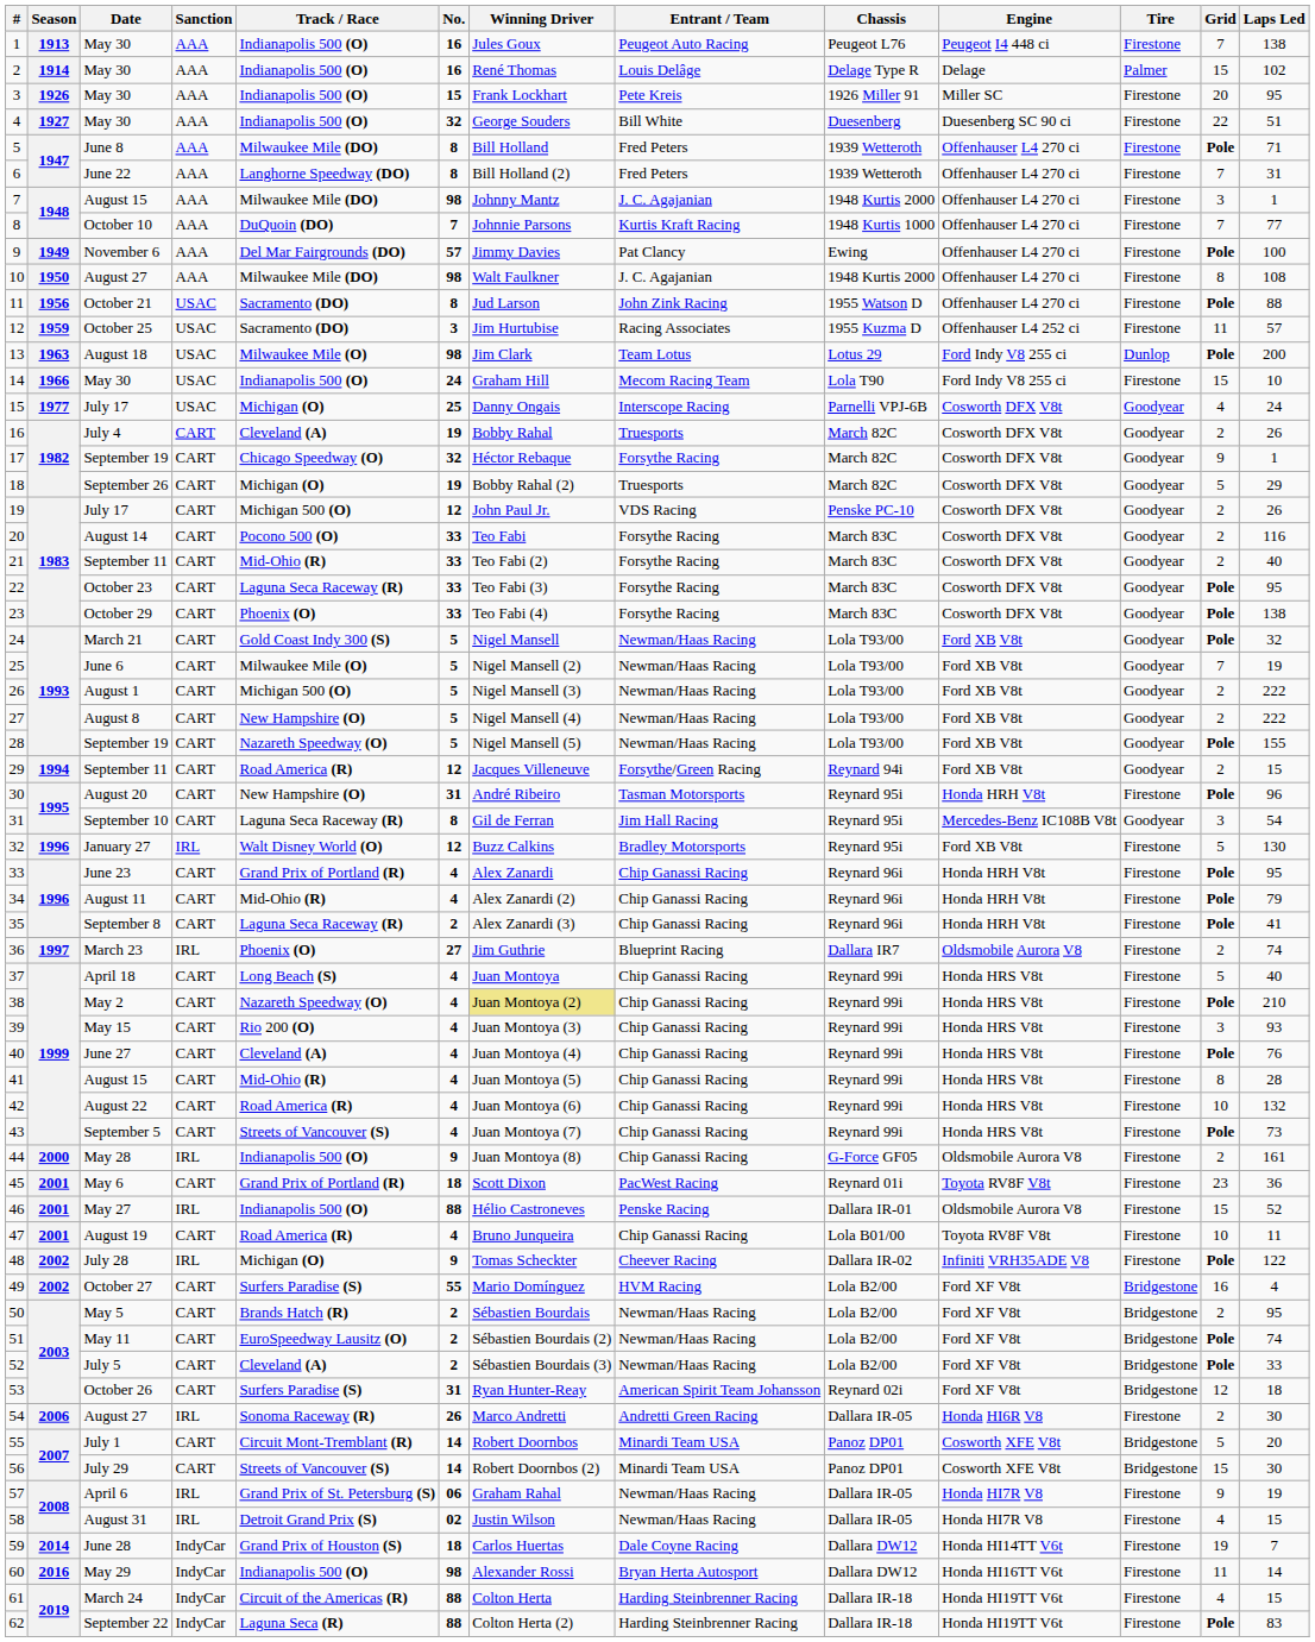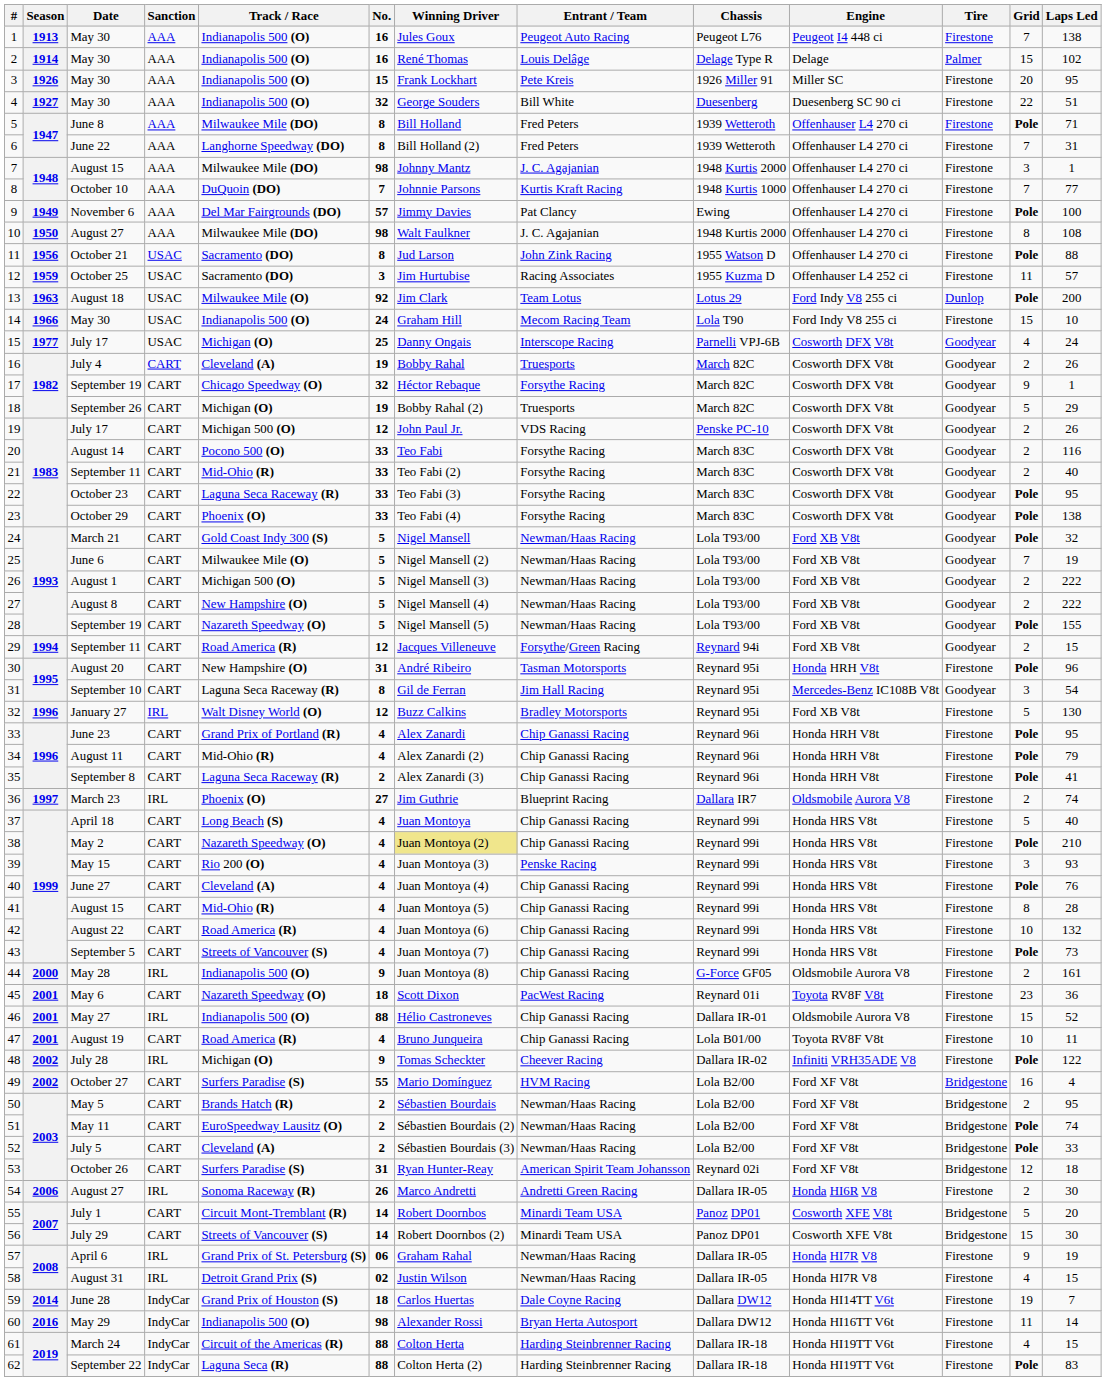13 | No.: 98 -> 92
39 | Entrant / Team: Chip Ganassi Racing -> Penske Racing
45 | Track / Race: Grand Prix of Portland (R) -> Nazareth Speedway (O)
46 | Entrant / Team: Penske Racing -> Chip Ganassi Racing
